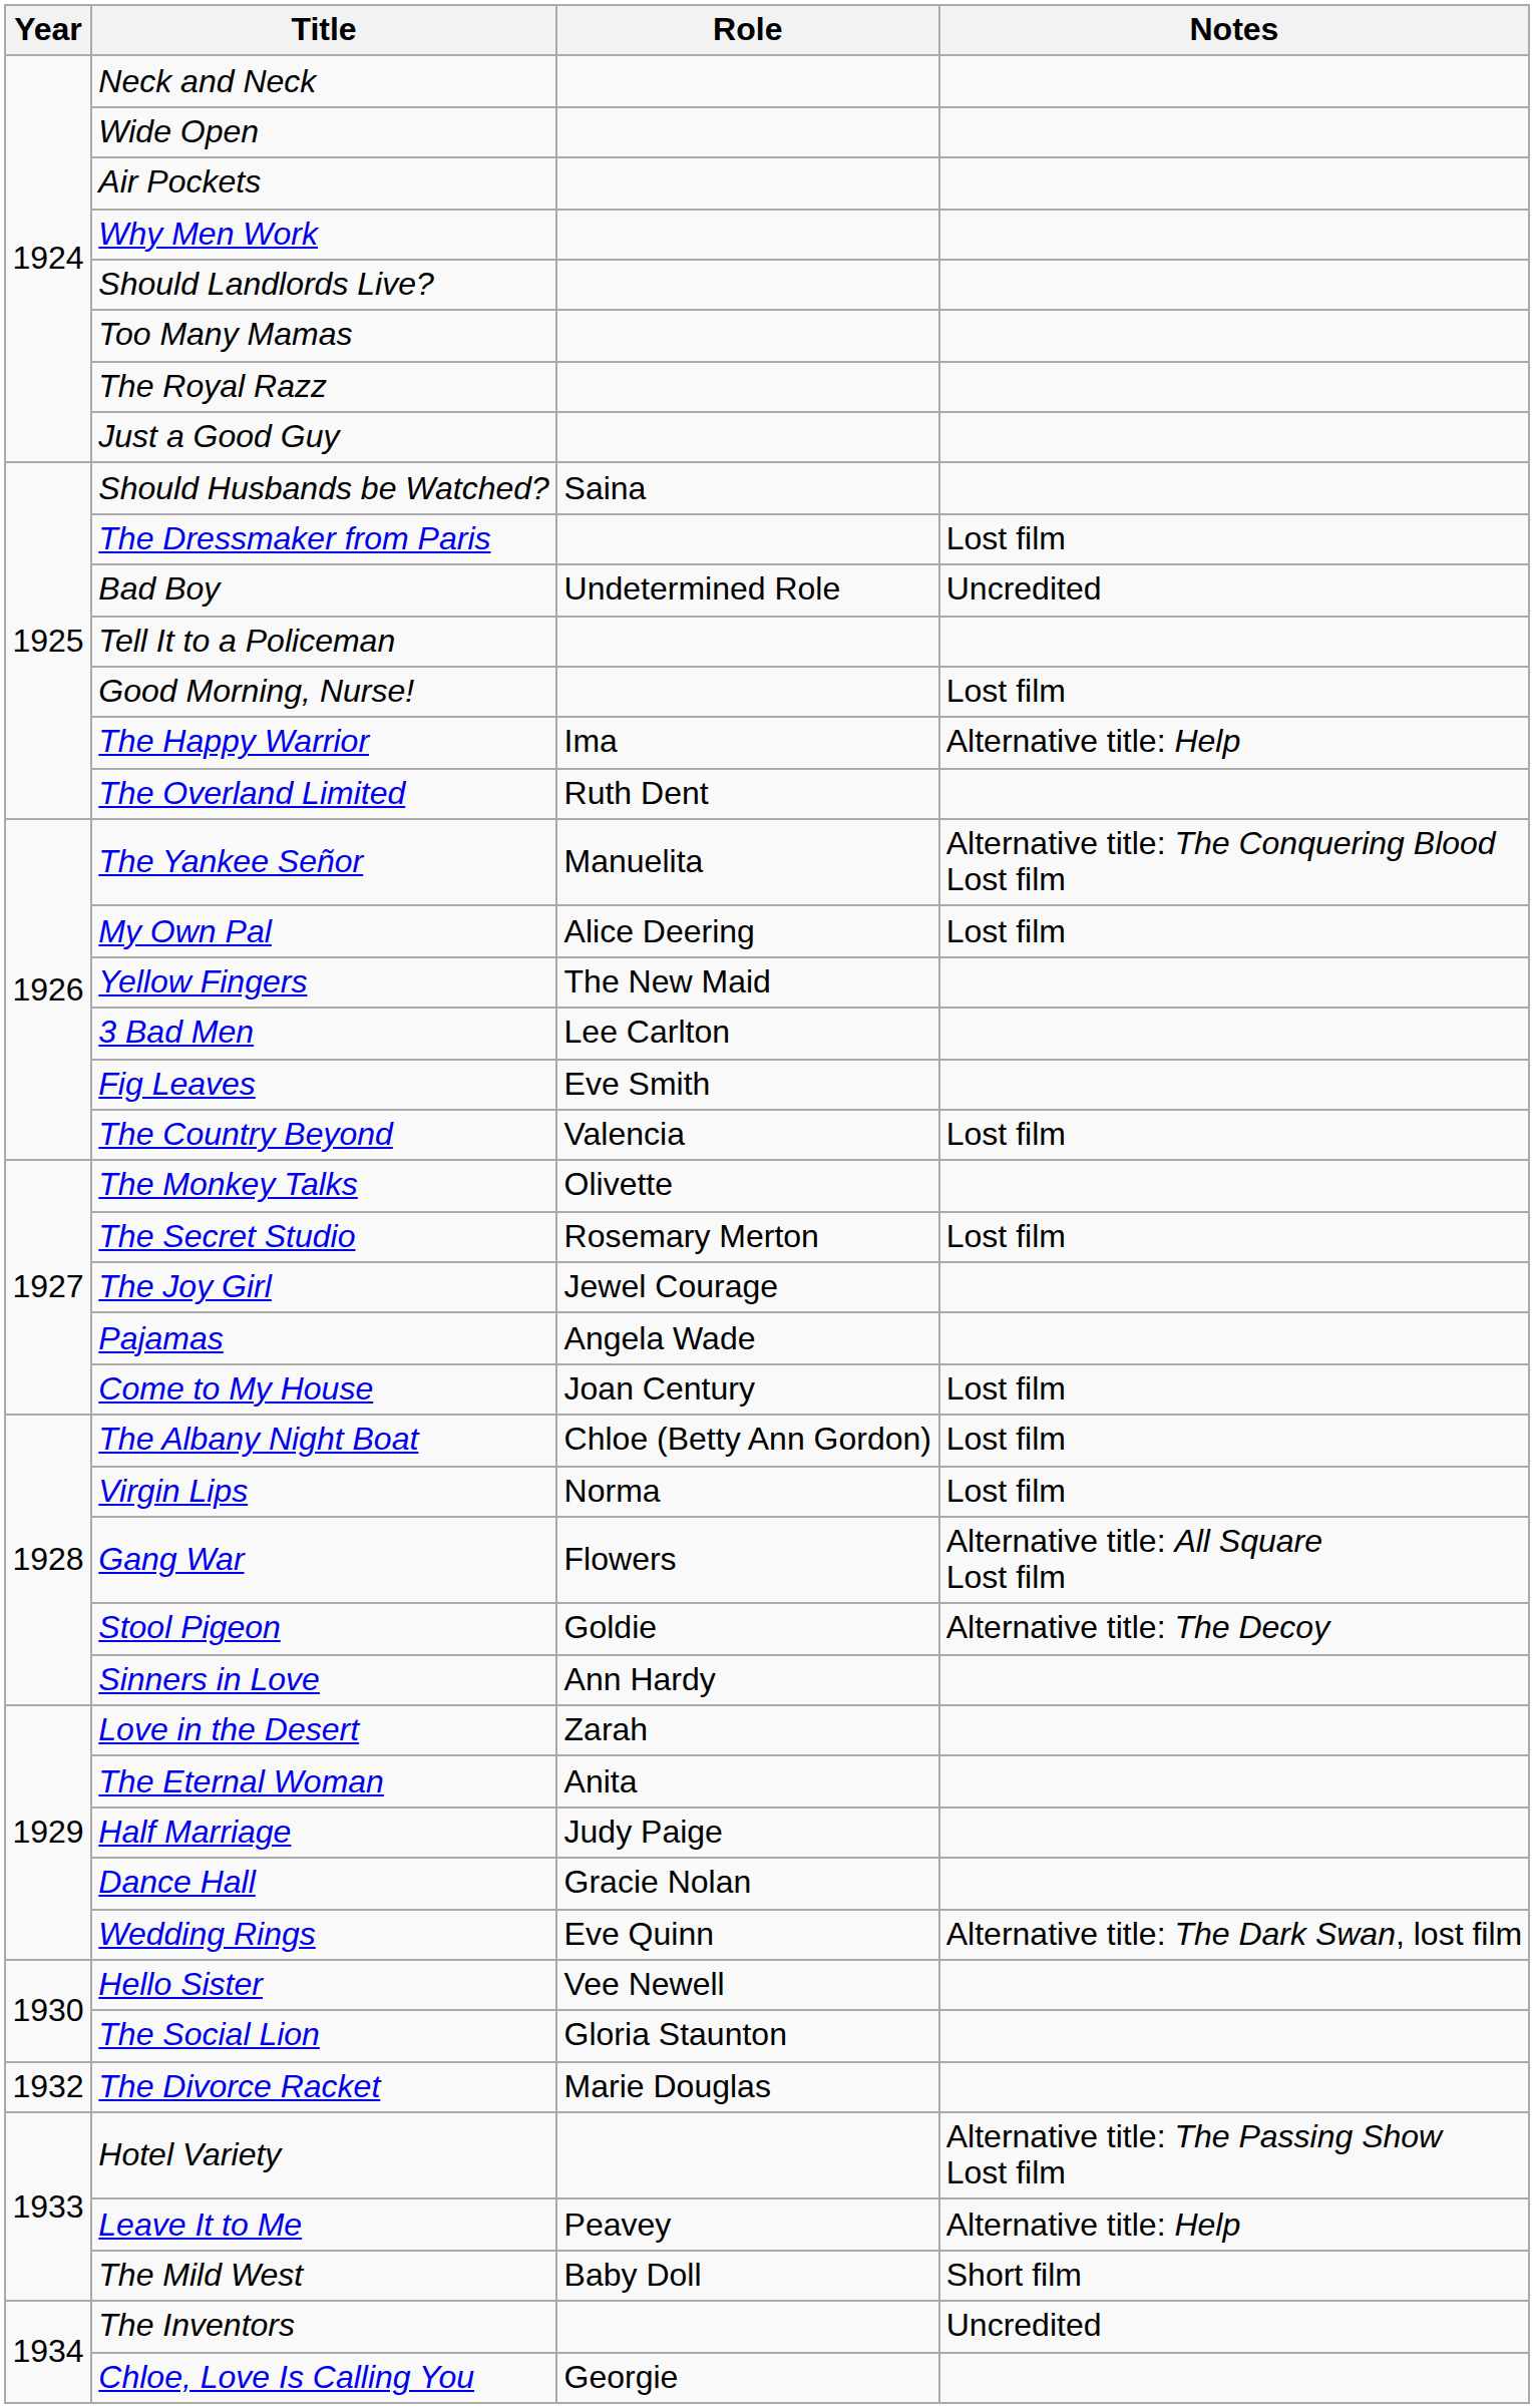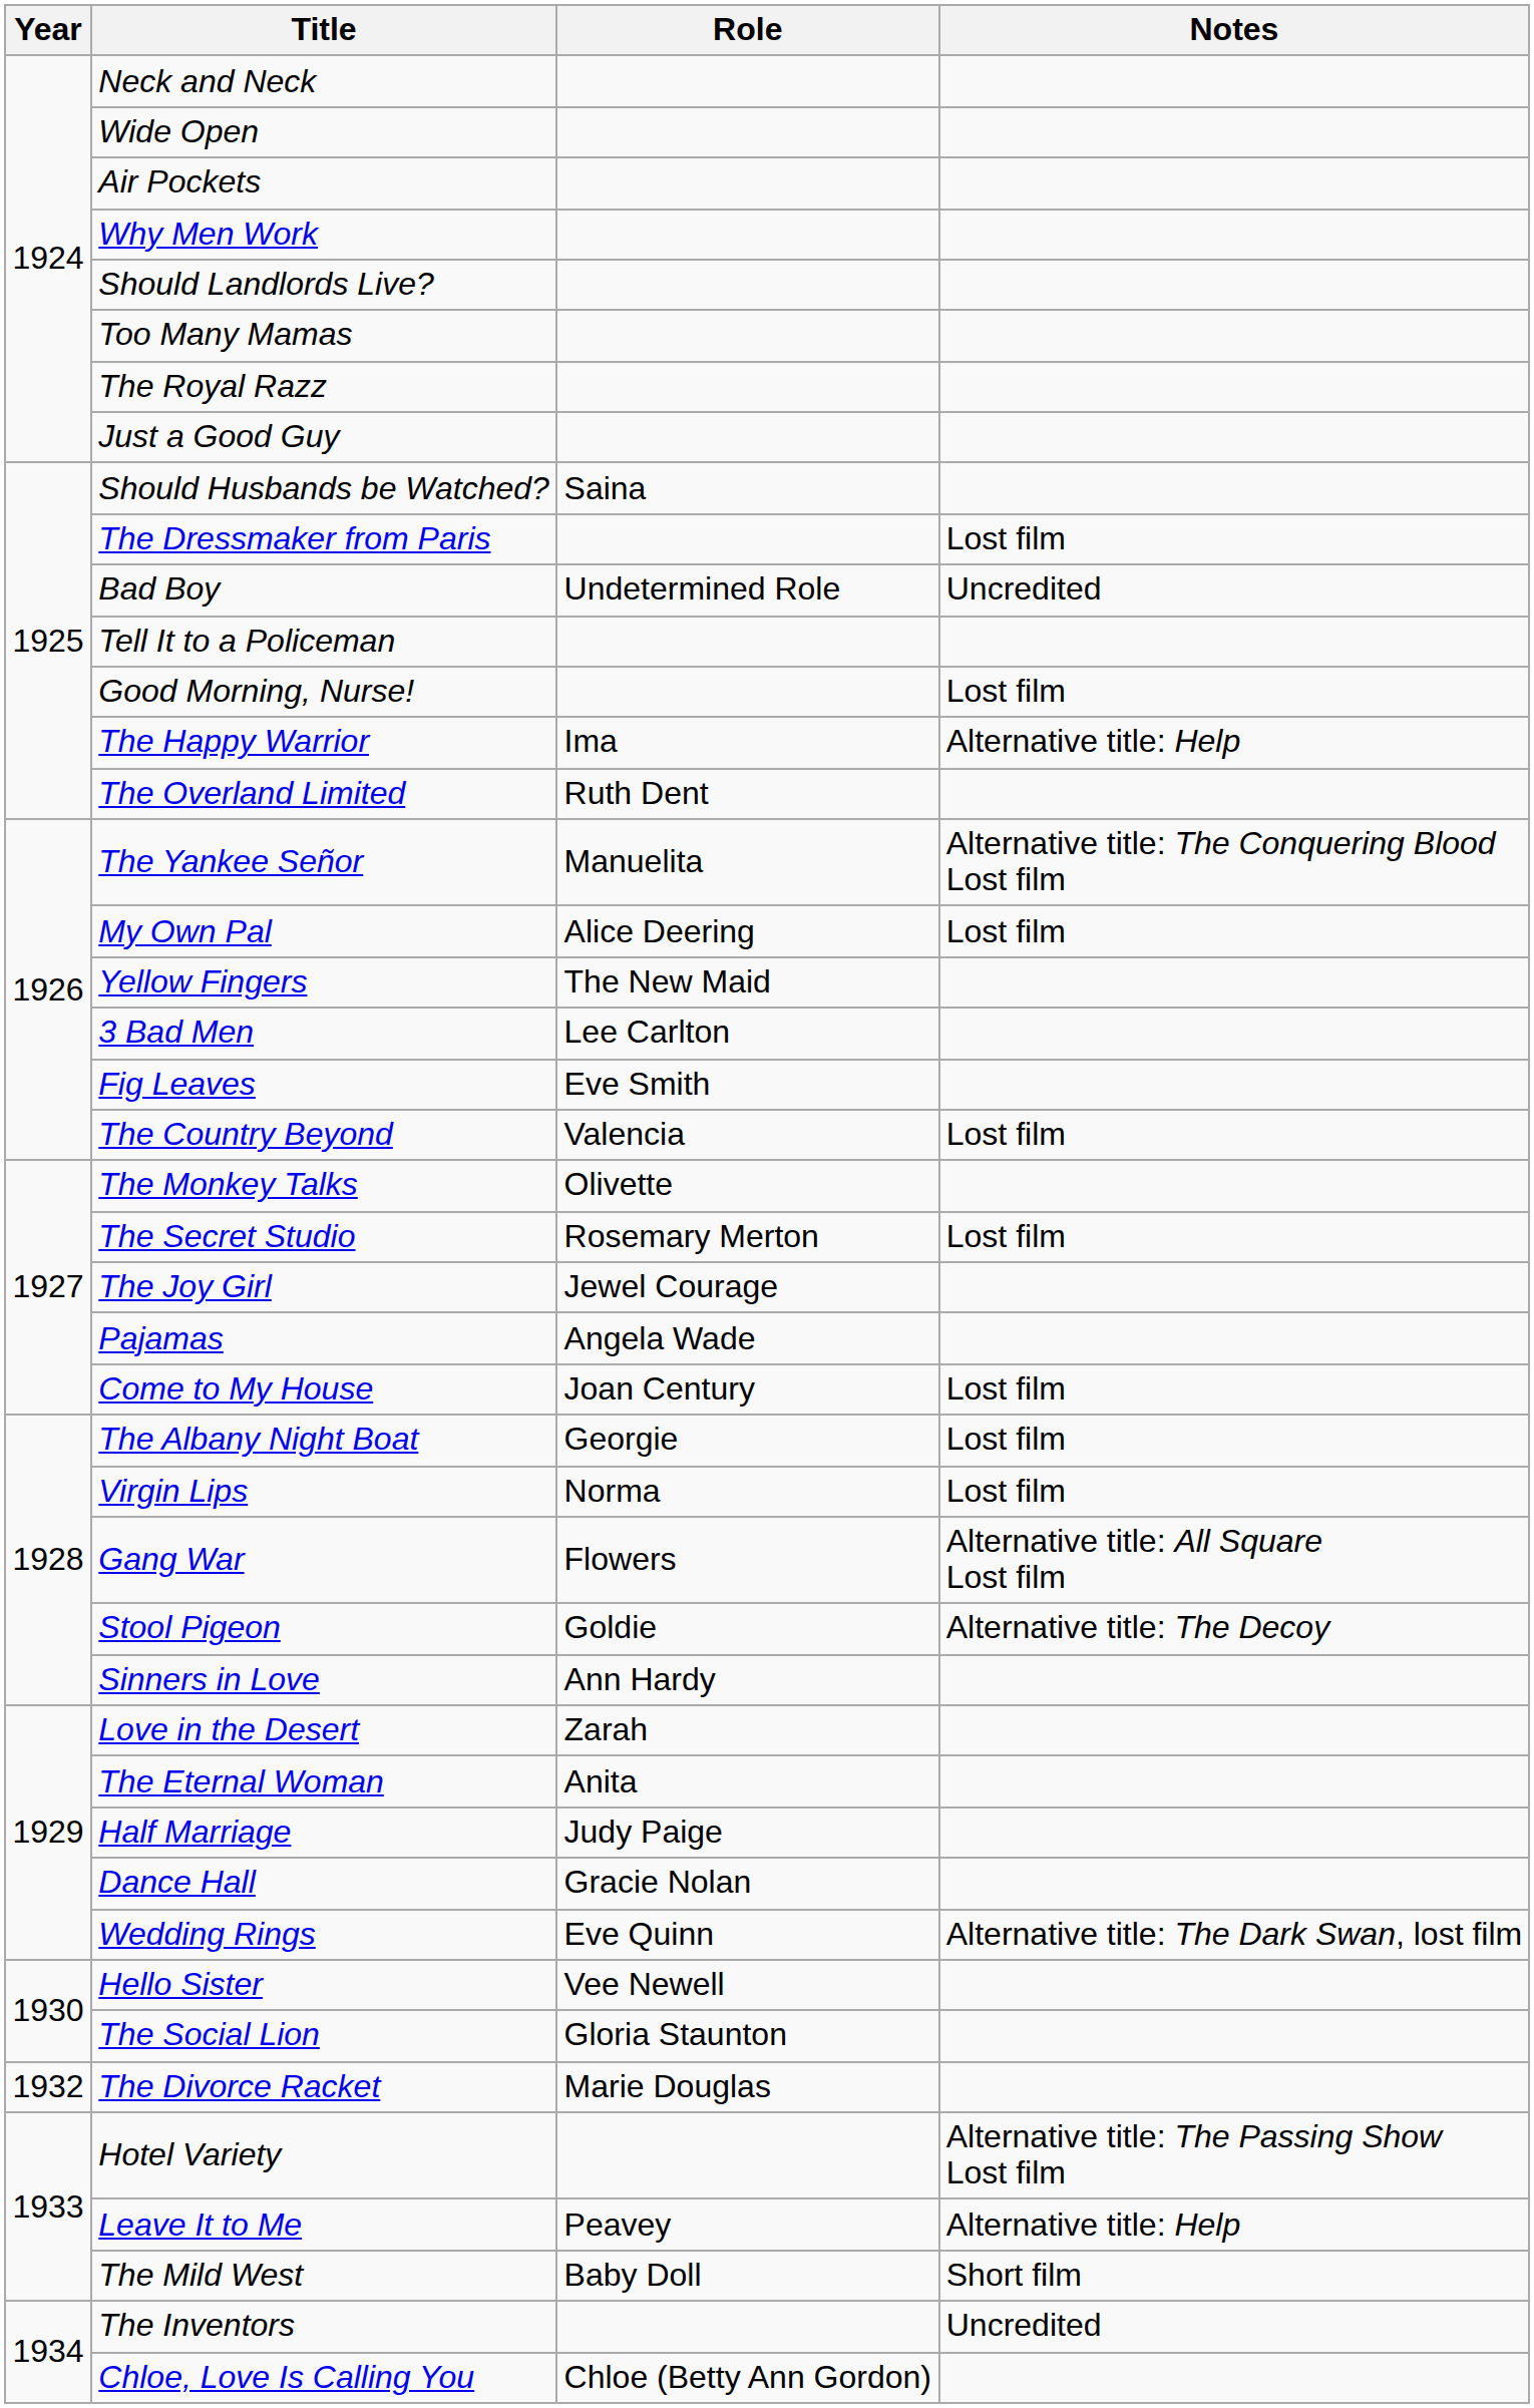The Albany Night Boat | Role: Chloe (Betty Ann Gordon) -> Georgie
Chloe, Love Is Calling You | Role: Georgie -> Chloe (Betty Ann Gordon)
